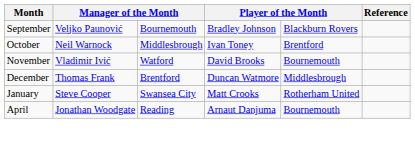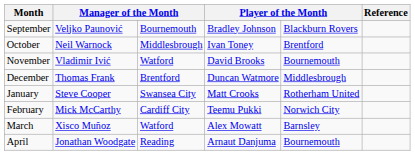+ row: February | Mick McCarthy | Cardiff City | Teemu Pukki | Norwich City
+ row: March | Xisco Muñoz | Watford | Alex Mowatt | Barnsley
